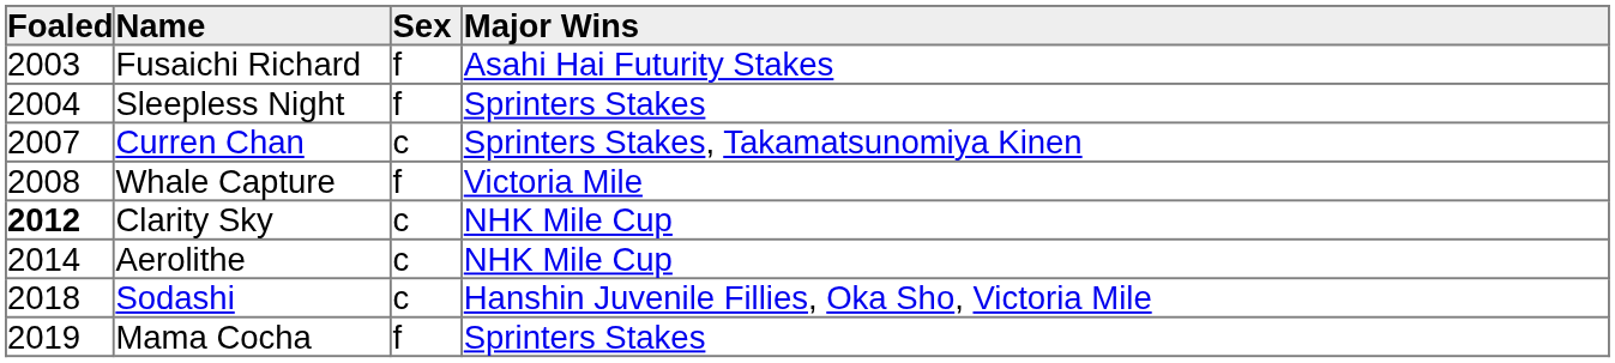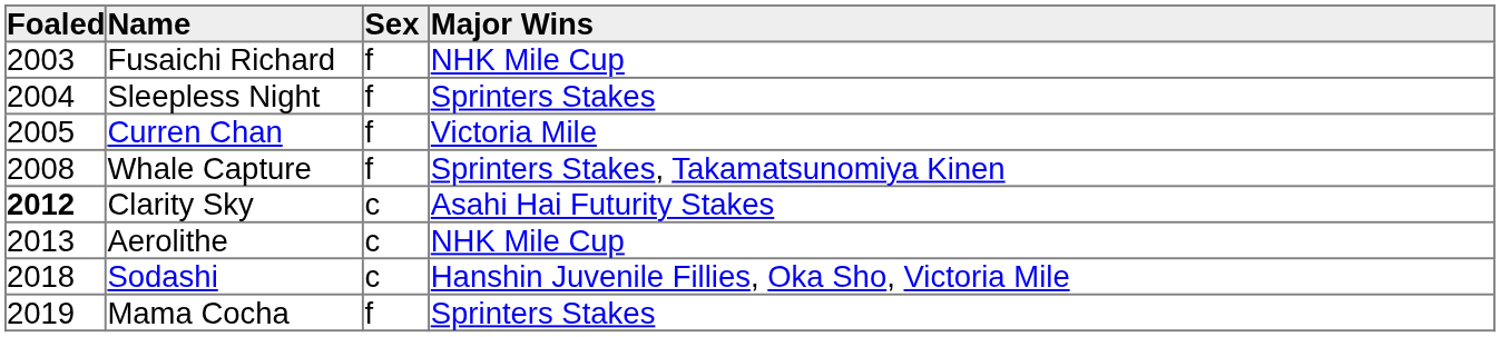Fusaichi Richard | Major Wins: Asahi Hai Futurity Stakes -> NHK Mile Cup
Curren Chan | Foaled: 2007 -> 2005
Curren Chan | Sex: c -> f
Curren Chan | Major Wins: Sprinters Stakes, Takamatsunomiya Kinen -> Victoria Mile
Whale Capture | Major Wins: Victoria Mile -> Sprinters Stakes, Takamatsunomiya Kinen
Clarity Sky | Major Wins: NHK Mile Cup -> Asahi Hai Futurity Stakes
Aerolithe | Foaled: 2014 -> 2013
